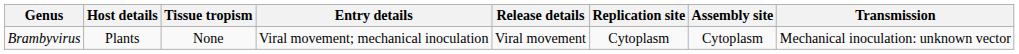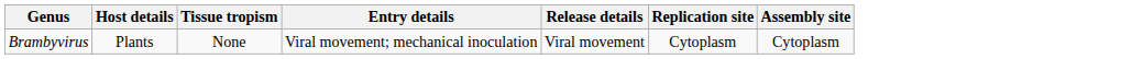- column: Transmission | Mechanical inoculation: unknown vector
